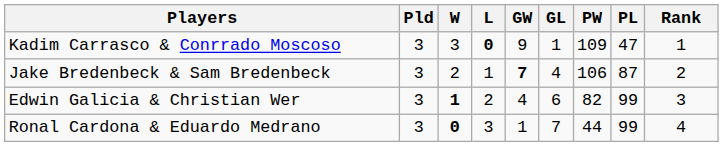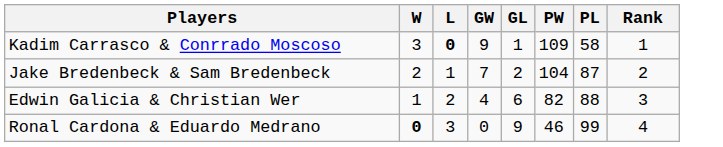- column: Pld | 3 | 3 | 3 | 3
Kadim Carrasco & Conrrado Moscoso | PL: 47 -> 58
Jake Bredenbeck & Sam Bredenbeck | GW: bold -> normal
Jake Bredenbeck & Sam Bredenbeck | GL: 4 -> 2
Jake Bredenbeck & Sam Bredenbeck | PW: 106 -> 104
Edwin Galicia & Christian Wer | W: bold -> normal
Edwin Galicia & Christian Wer | PL: 99 -> 88
Ronal Cardona & Eduardo Medrano | GW: 1 -> 0
Ronal Cardona & Eduardo Medrano | GL: 7 -> 9
Ronal Cardona & Eduardo Medrano | PW: 44 -> 46
